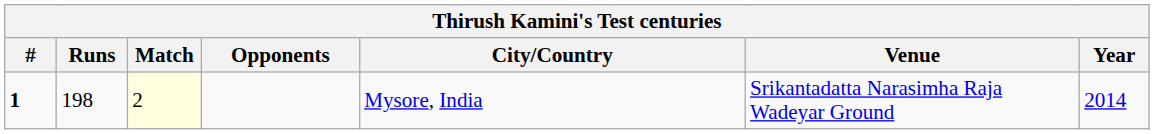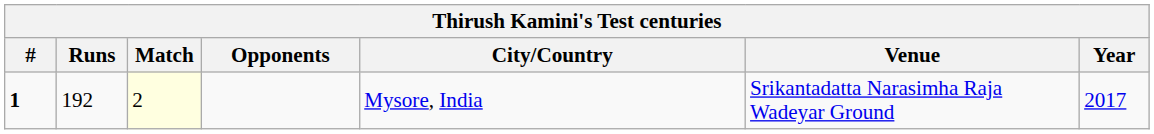1 | Runs: 198 -> 192
1 | Year: 2014 -> 2017
